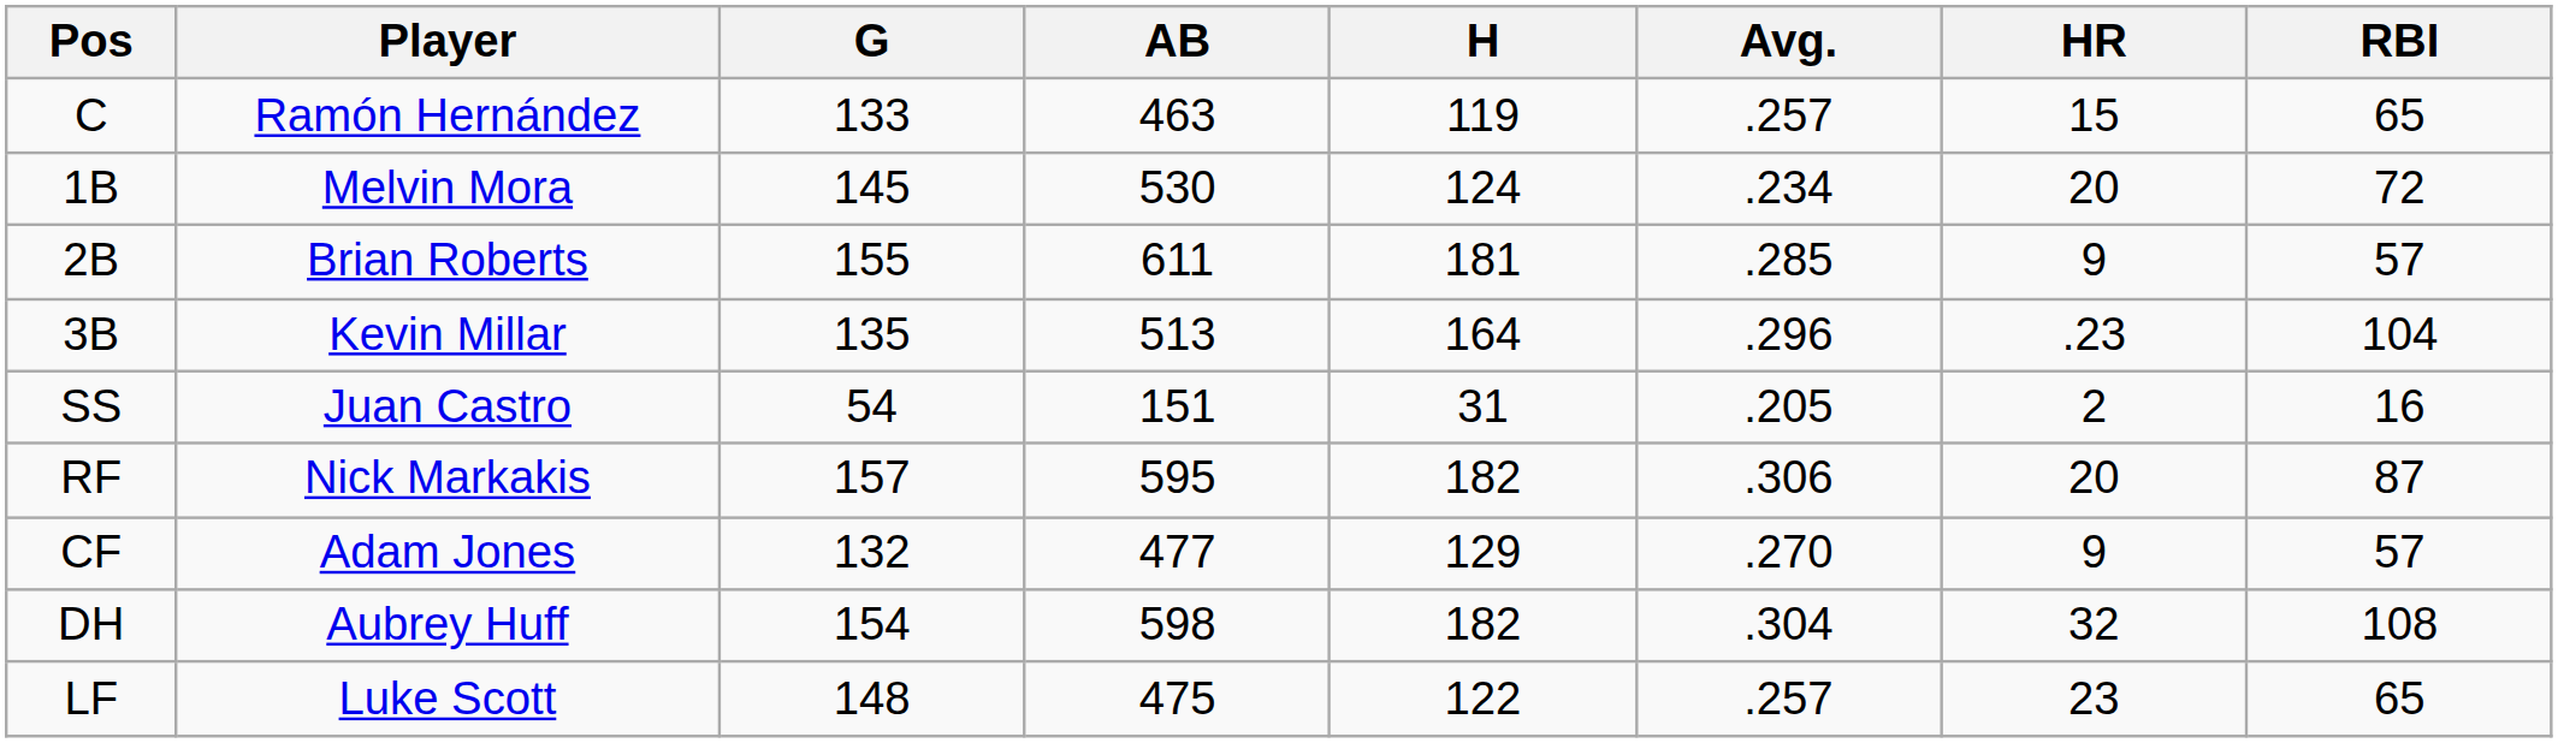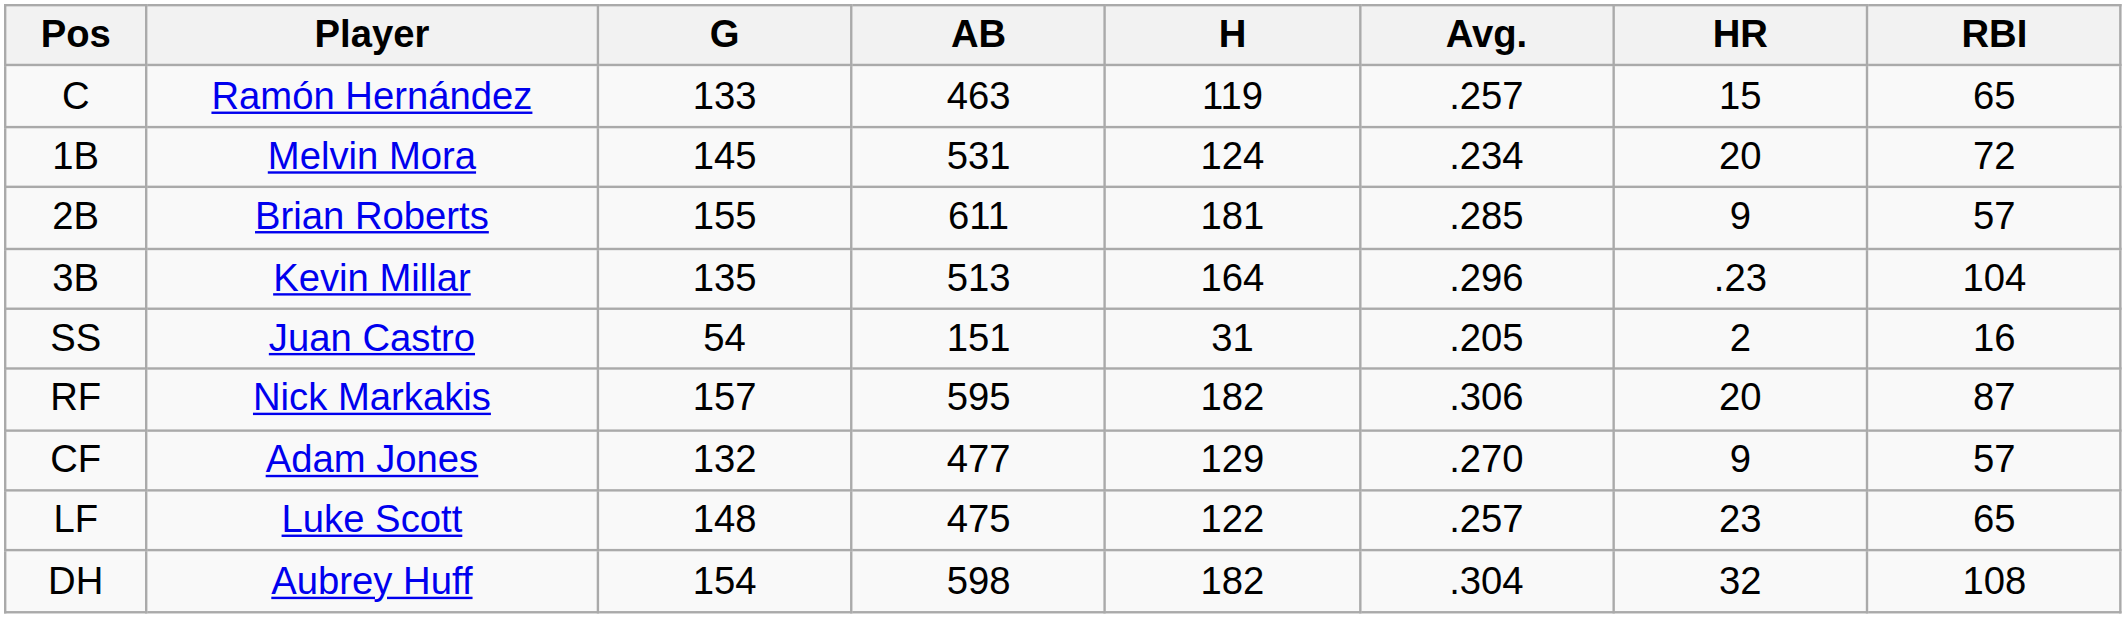1B | AB: 530 -> 531
rows swapped: LF <-> DH
